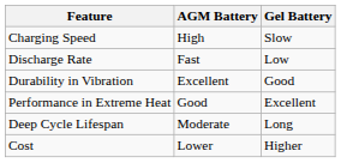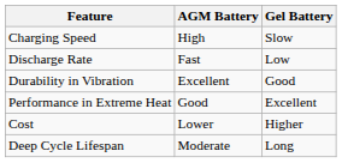rows swapped: Deep Cycle Lifespan <-> Cost
